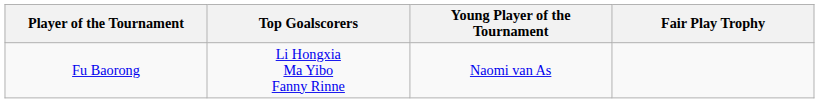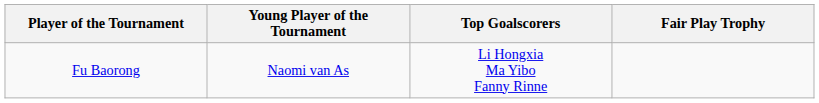columns swapped: Top Goalscorers <-> Young Player of the Tournament
